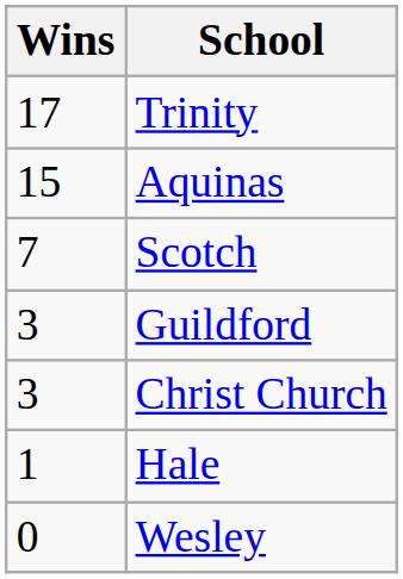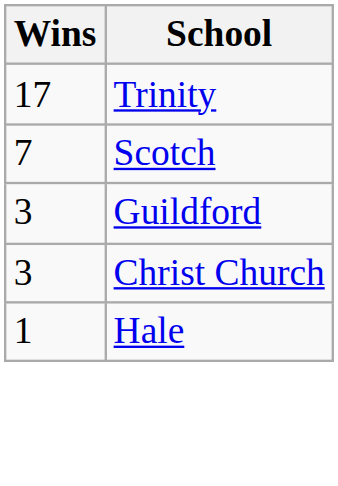- row: 15 | Aquinas
- row: 0 | Wesley
